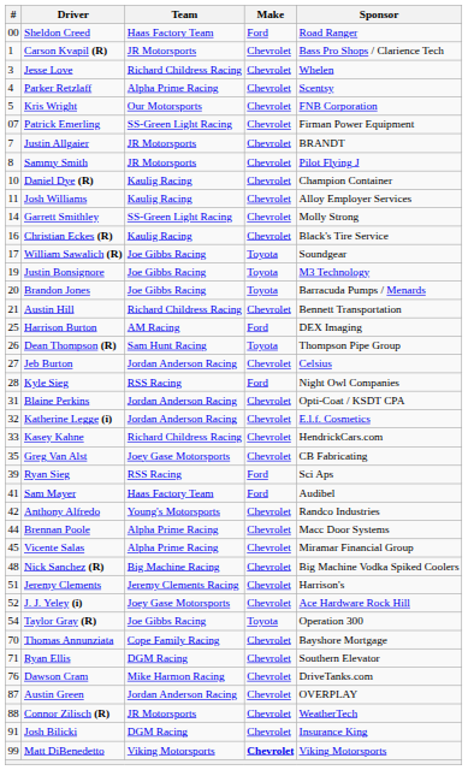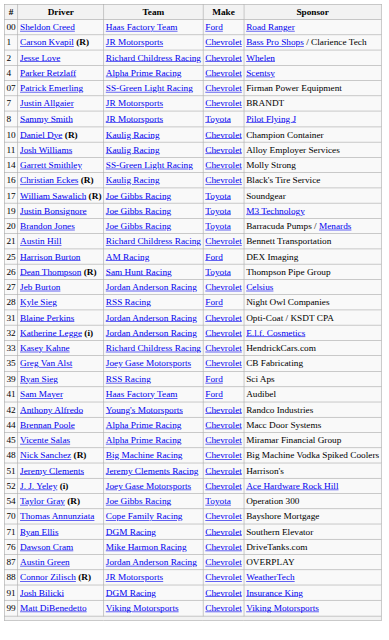Jesse Love | #: 3 -> 2
- row: 5 | Kris Wright | Our Motorsports | Chevrolet | FNB Corporation
Sammy Smith | Make: Chevrolet -> Toyota
Matt DiBenedetto | Make: bold -> normal
